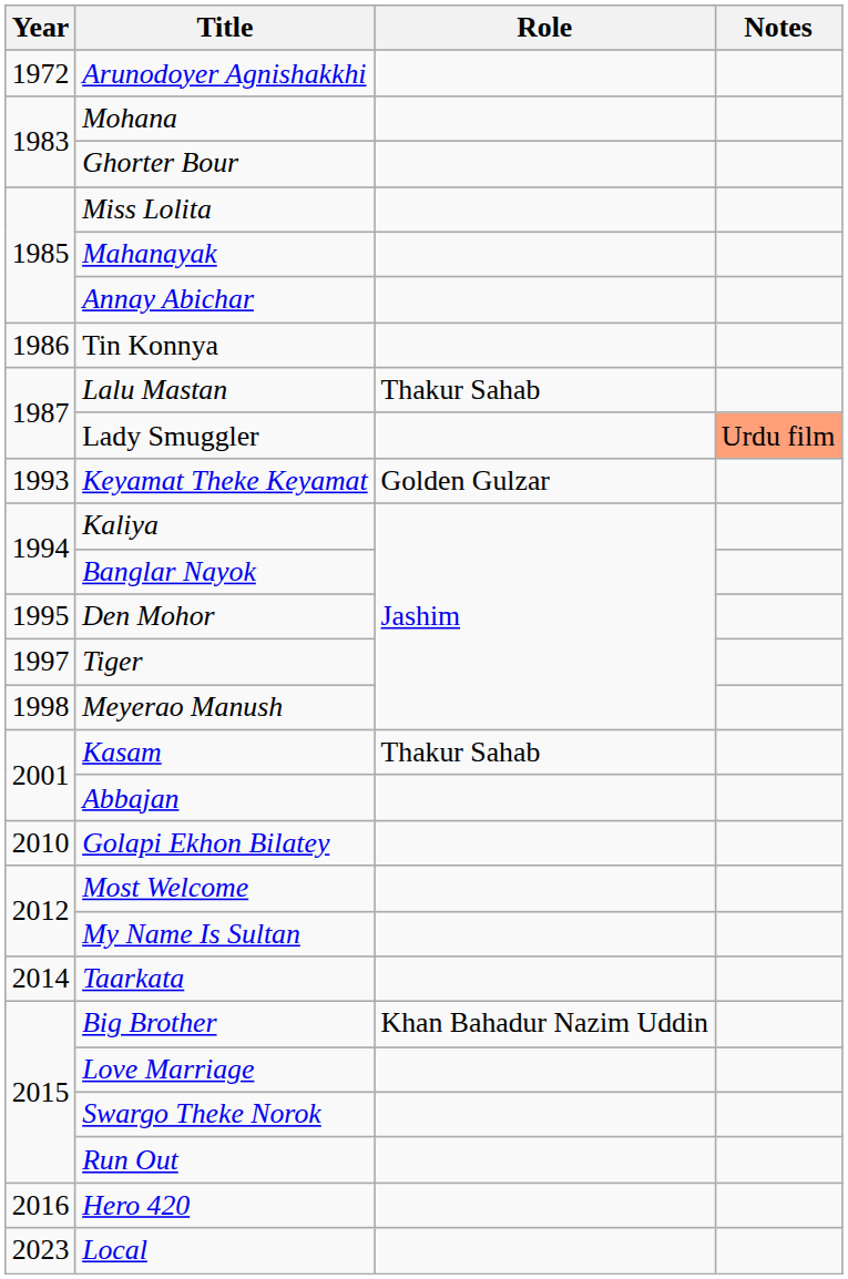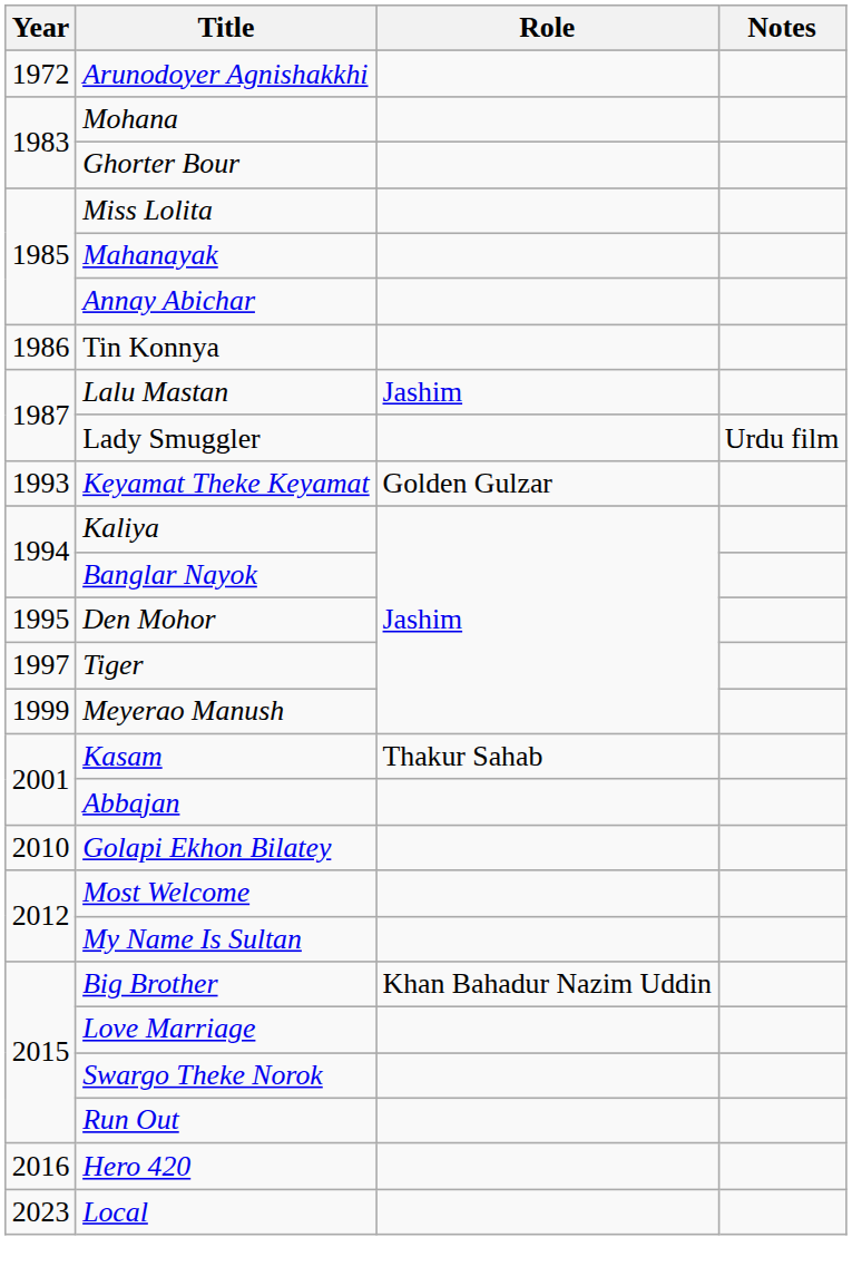Lalu Mastan | Role: Thakur Sahab -> Jashim
Lady Smuggler | Notes: lightsalmon background -> no background
Meyerao Manush | Year: 1998 -> 1999
- row: 2014 | Taarkata
